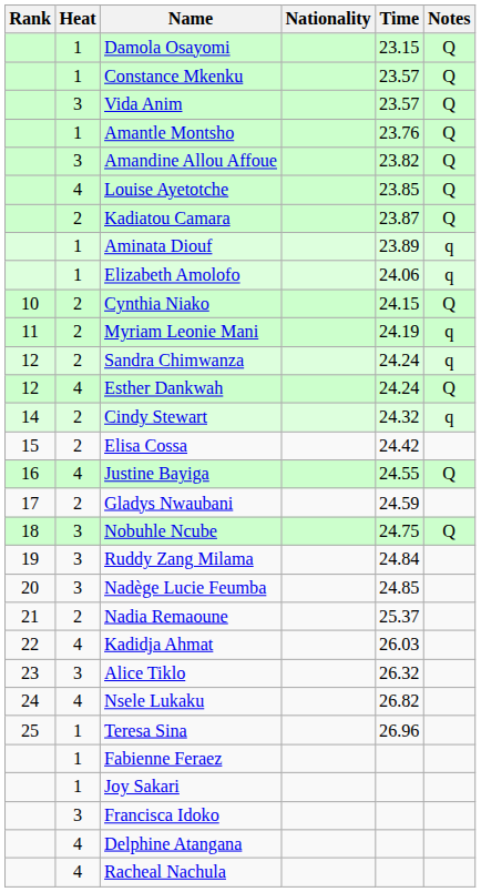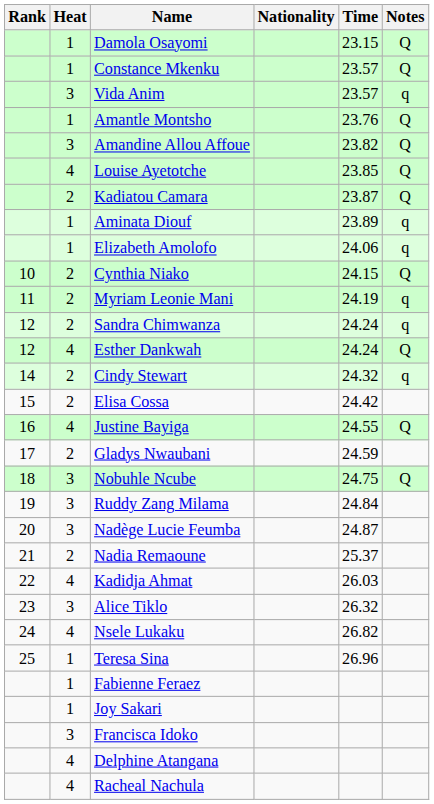Vida Anim | Notes: Q -> q
Nadège Lucie Feumba | Time: 24.85 -> 24.87
